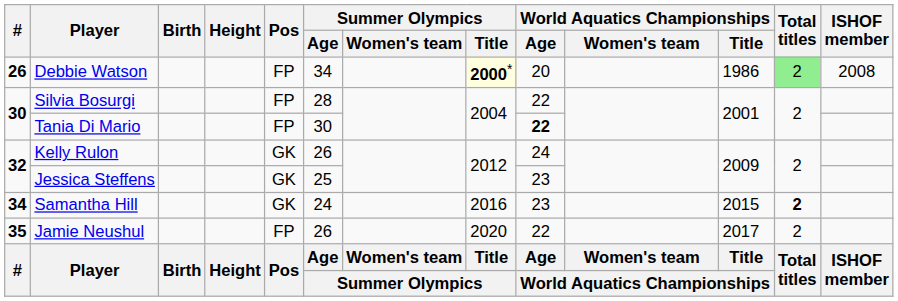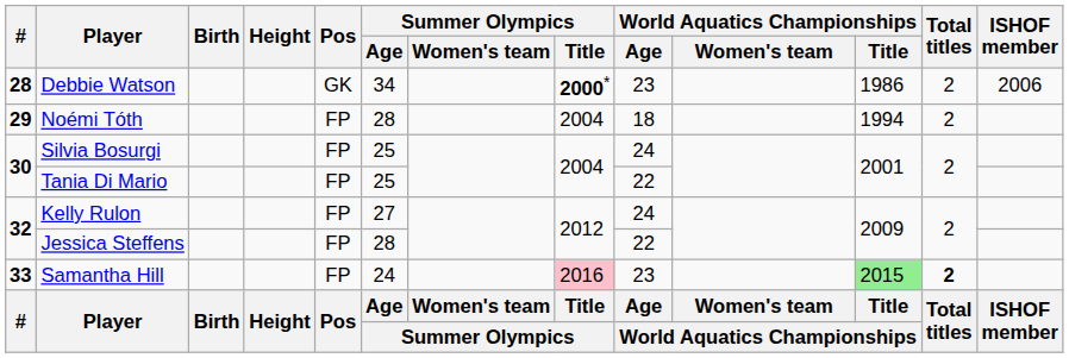Debbie Watson | #: 26 -> 28
Debbie Watson | Pos: FP -> GK
Debbie Watson | Summer Olympics / Title: lightyellow background -> no background
Debbie Watson | World Aquatics Championships / Age: 20 -> 23
Debbie Watson | Total titles: lightgreen background -> no background
Debbie Watson | ISHOF member: 2008 -> 2006
+ row: 29 | Noémi Tóth | FP | 28 | 2004 | 18 | 1994 | 2
Silvia Bosurgi | Summer Olympics / Age: 28 -> 25
Silvia Bosurgi | World Aquatics Championships / Age: 22 -> 24
Tania Di Mario | Summer Olympics / Age: 30 -> 25
Tania Di Mario | World Aquatics Championships / Age: bold -> normal
Kelly Rulon | Pos: GK -> FP
Kelly Rulon | Summer Olympics / Age: 26 -> 27
Jessica Steffens | Pos: GK -> FP
Jessica Steffens | Summer Olympics / Age: 25 -> 28
Jessica Steffens | World Aquatics Championships / Age: 23 -> 22
Samantha Hill | #: 34 -> 33
Samantha Hill | Pos: GK -> FP
Samantha Hill | Summer Olympics / Title: no background -> pink background
Samantha Hill | World Aquatics Championships / Title: no background -> lightgreen background
- row: 35 | Jamie Neushul | FP | 26 | 2020 | 22 | 2017 | 2
